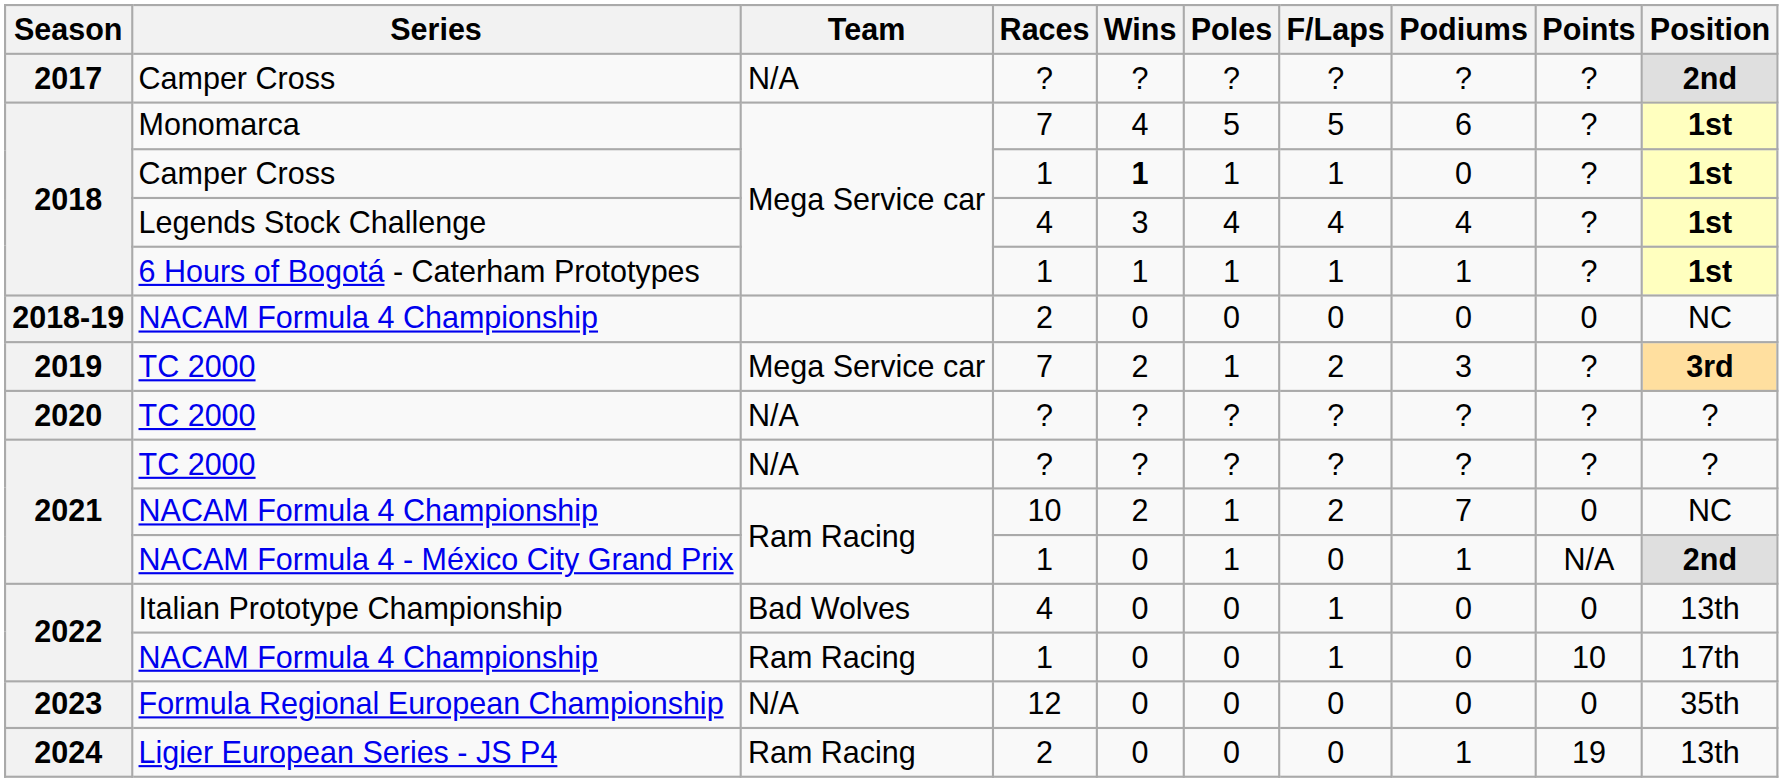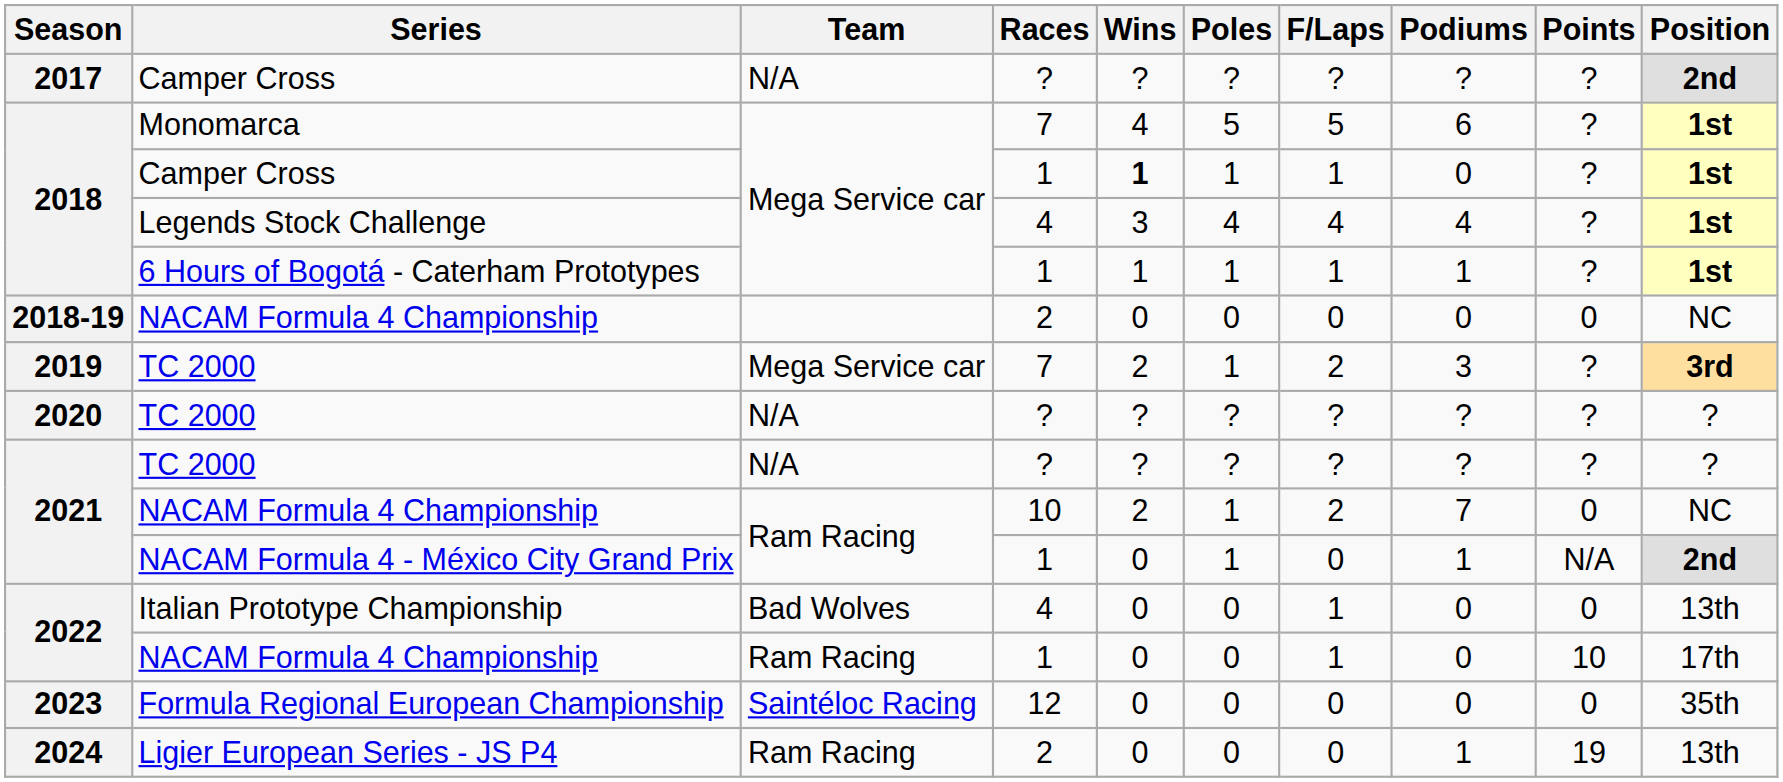Formula Regional European Championship | Team: N/A -> Saintéloc Racing
